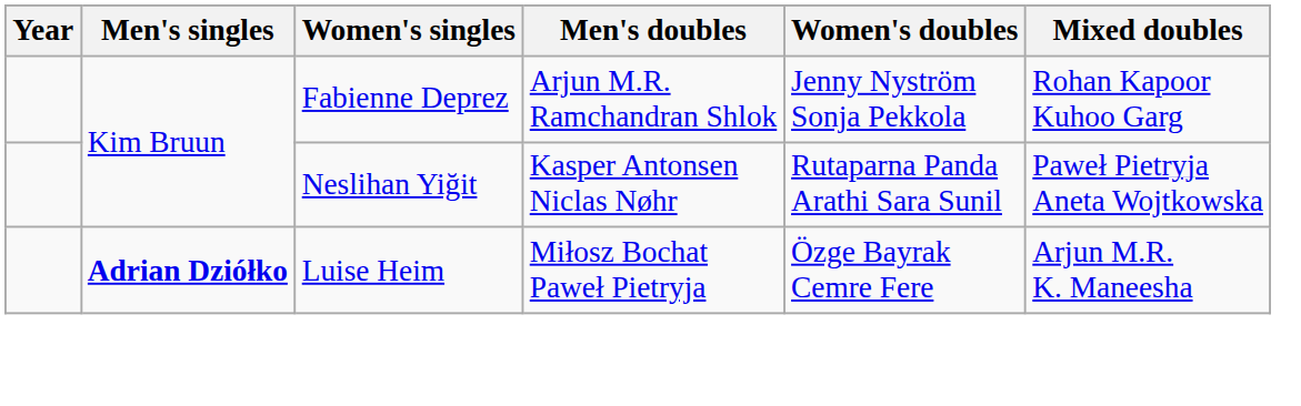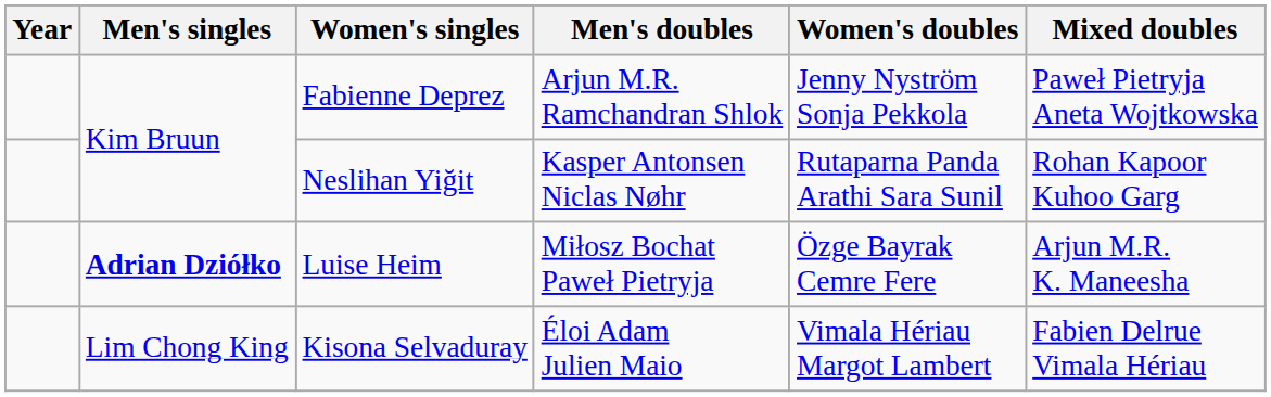Fabienne Deprez | Mixed doubles: Rohan Kapoor Kuhoo Garg -> Paweł Pietryja Aneta Wojtkowska
Neslihan Yiğit | Mixed doubles: Paweł Pietryja Aneta Wojtkowska -> Rohan Kapoor Kuhoo Garg
+ row: Lim Chong King | Kisona Selvaduray | Éloi Adam Julien Maio | Vimala Hériau Margot Lambert | Fabien Delrue Vimala Hériau
